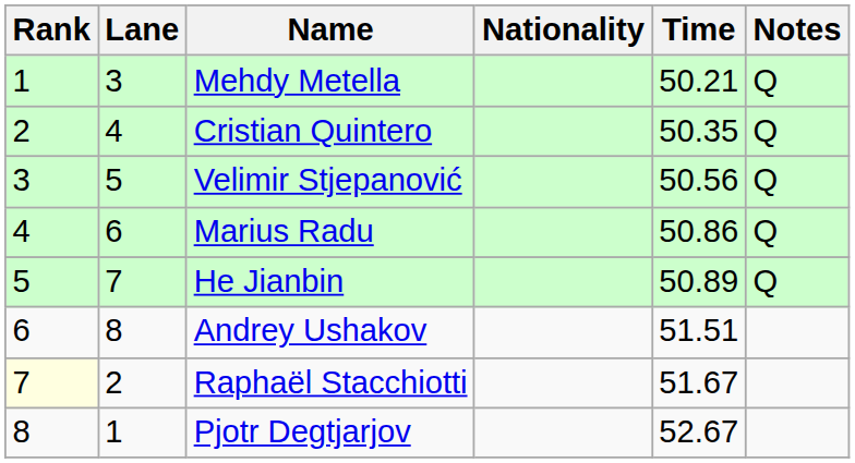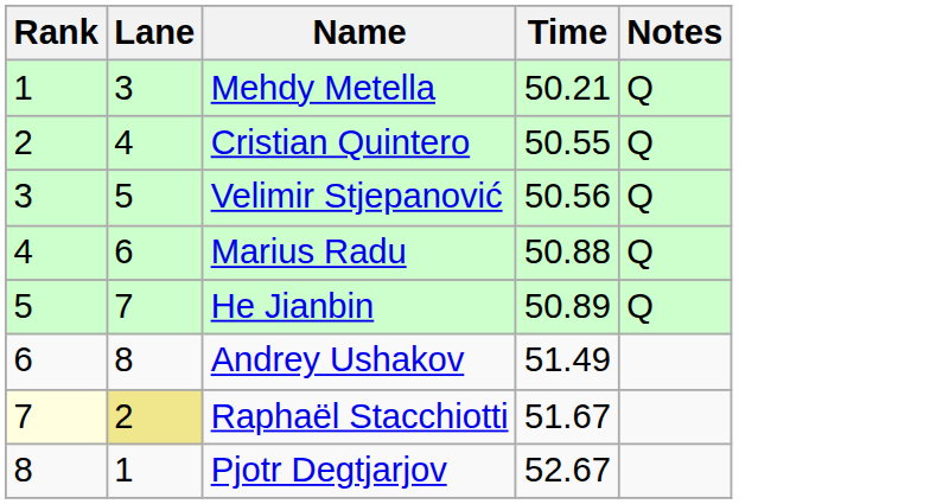- column: Nationality
Cristian Quintero | Time: 50.35 -> 50.55
Marius Radu | Time: 50.86 -> 50.88
Andrey Ushakov | Time: 51.51 -> 51.49
Raphaël Stacchiotti | Lane: no background -> khaki background
